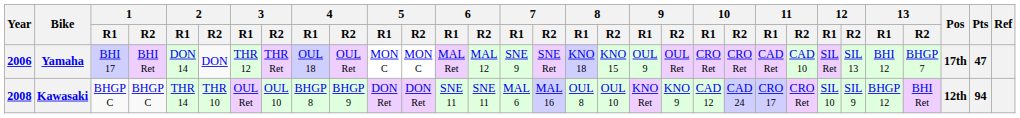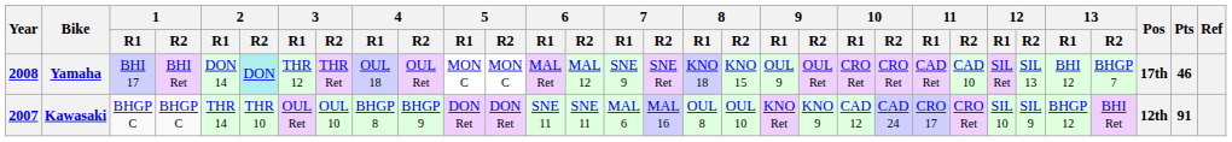Yamaha | Year: 2006 -> 2008
Yamaha | 2 / R2: no background -> paleturquoise background
Yamaha | Pts: 47 -> 46
Kawasaki | Year: 2008 -> 2007
Kawasaki | Pts: 94 -> 91
